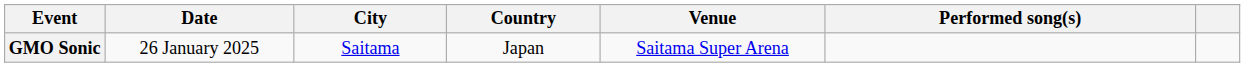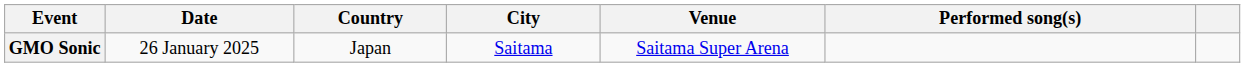columns swapped: City <-> Country
